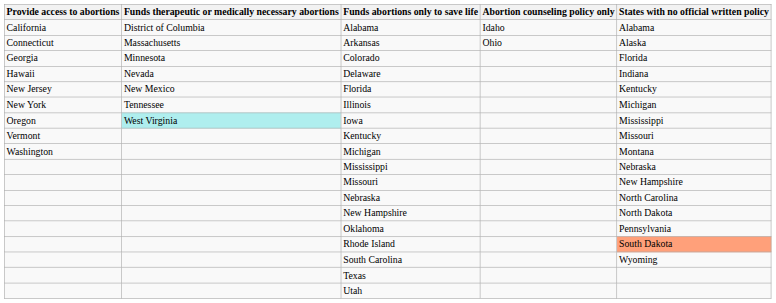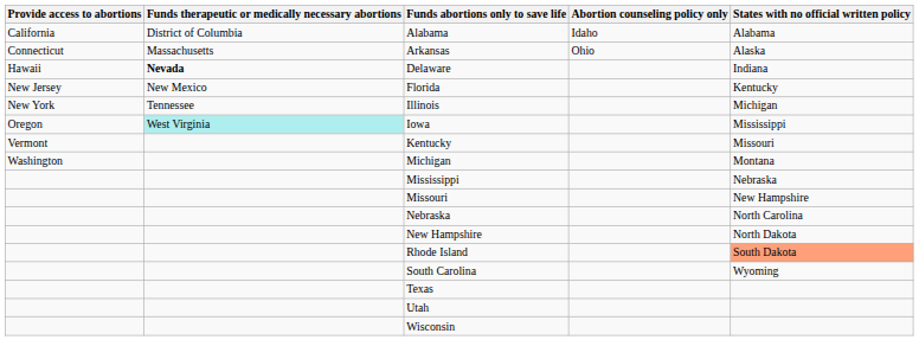- row: Georgia | Minnesota | Colorado | Florida
Delaware | Funds therapeutic or medically necessary abortions: normal -> bold
- row: Oklahoma | Pennsylvania
+ row: Wisconsin
